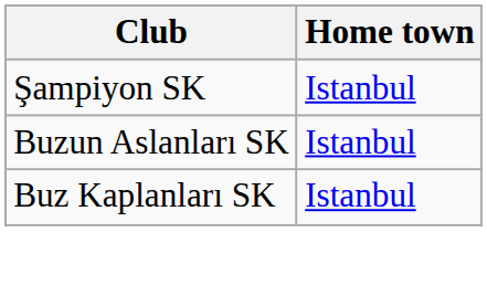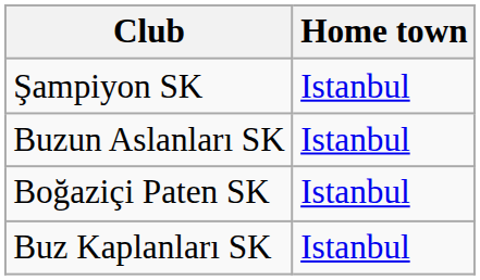+ row: Boğaziçi Paten SK | Istanbul
